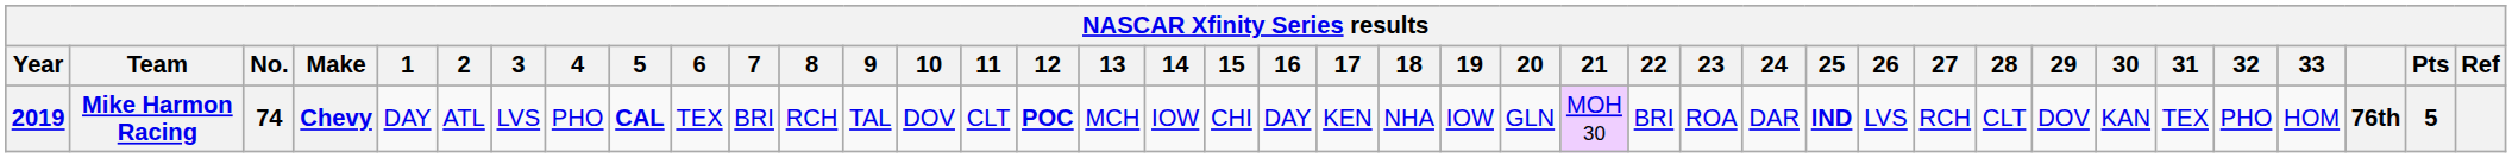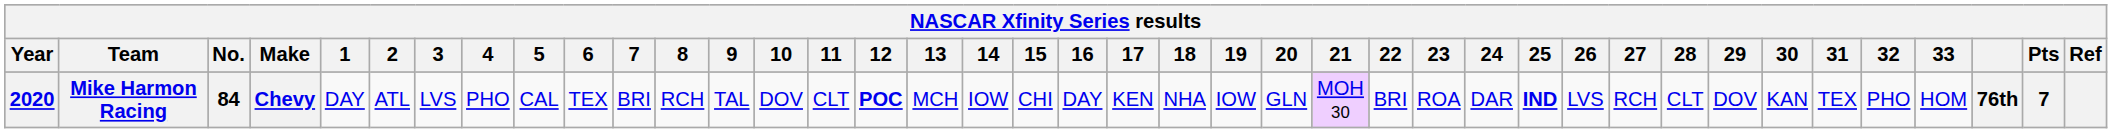Mike Harmon Racing | Year: 2019 -> 2020
Mike Harmon Racing | No.: 74 -> 84
Mike Harmon Racing | 5: bold -> normal
Mike Harmon Racing | Pts: 5 -> 7
